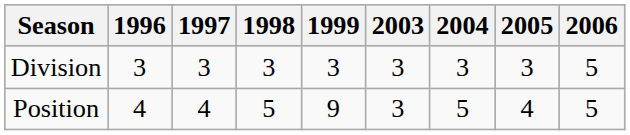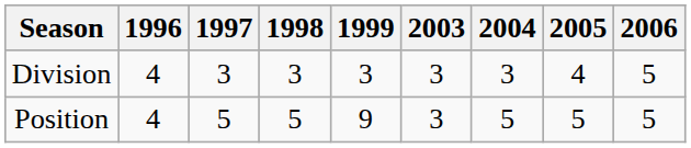Division | 1996: 3 -> 4
Division | 2005: 3 -> 4
Position | 1997: 4 -> 5
Position | 2005: 4 -> 5
